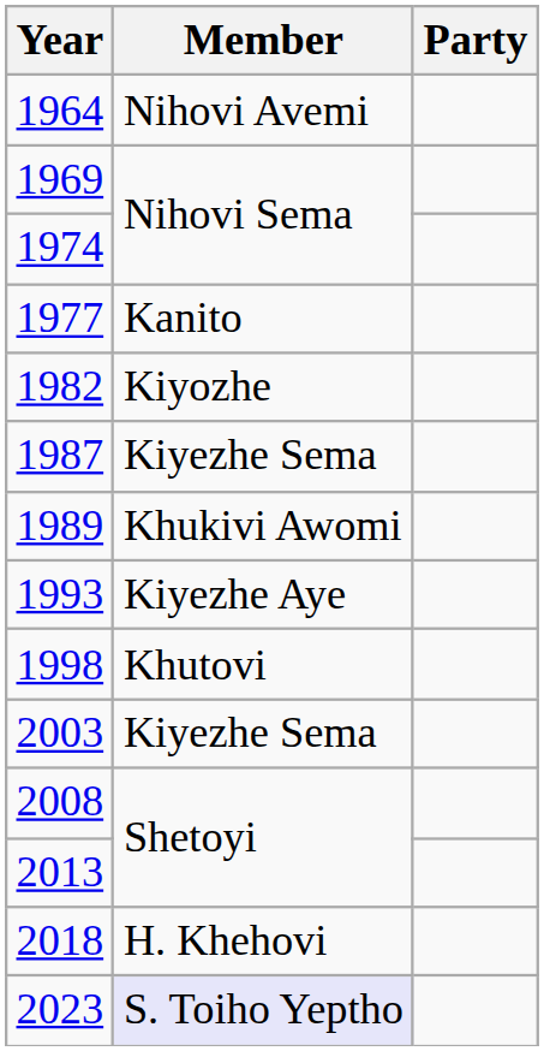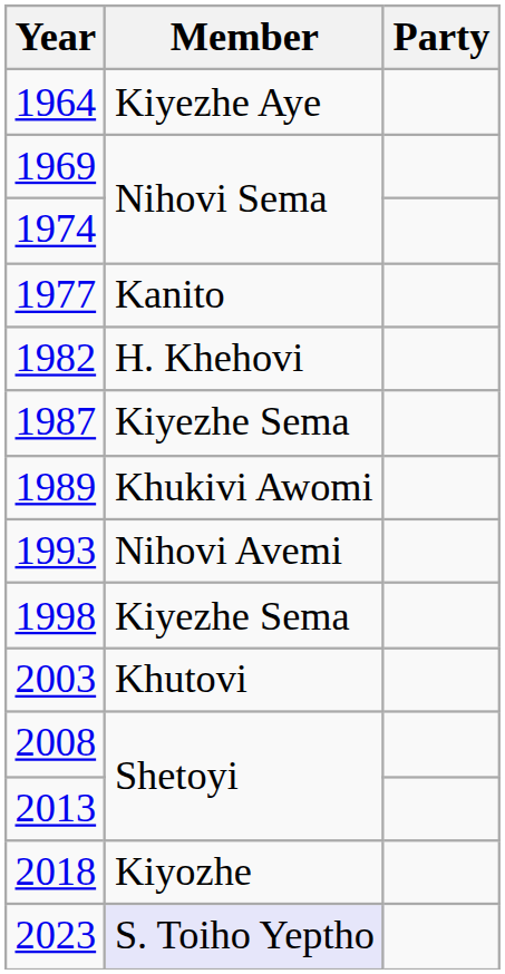1964 | Member: Nihovi Avemi -> Kiyezhe Aye
1982 | Member: Kiyozhe -> H. Khehovi
1993 | Member: Kiyezhe Aye -> Nihovi Avemi
1998 | Member: Khutovi -> Kiyezhe Sema
2003 | Member: Kiyezhe Sema -> Khutovi
2018 | Member: H. Khehovi -> Kiyozhe
